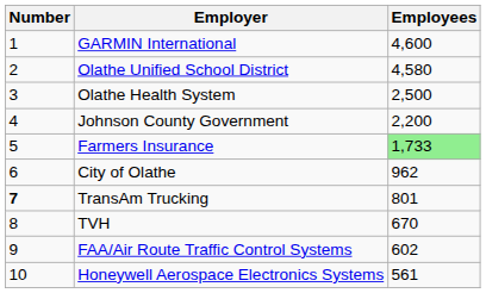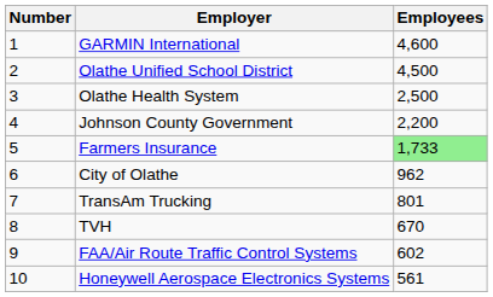Olathe Unified School District | Employees: 4,580 -> 4,500
TransAm Trucking | Number: bold -> normal
